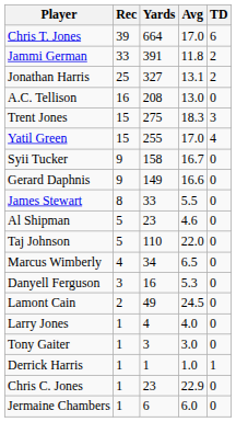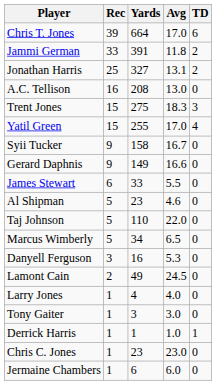James Stewart | Rec: 8 -> 6
Marcus Wimberly | Rec: 4 -> 5
Chris C. Jones | Avg: 22.9 -> 23.0
